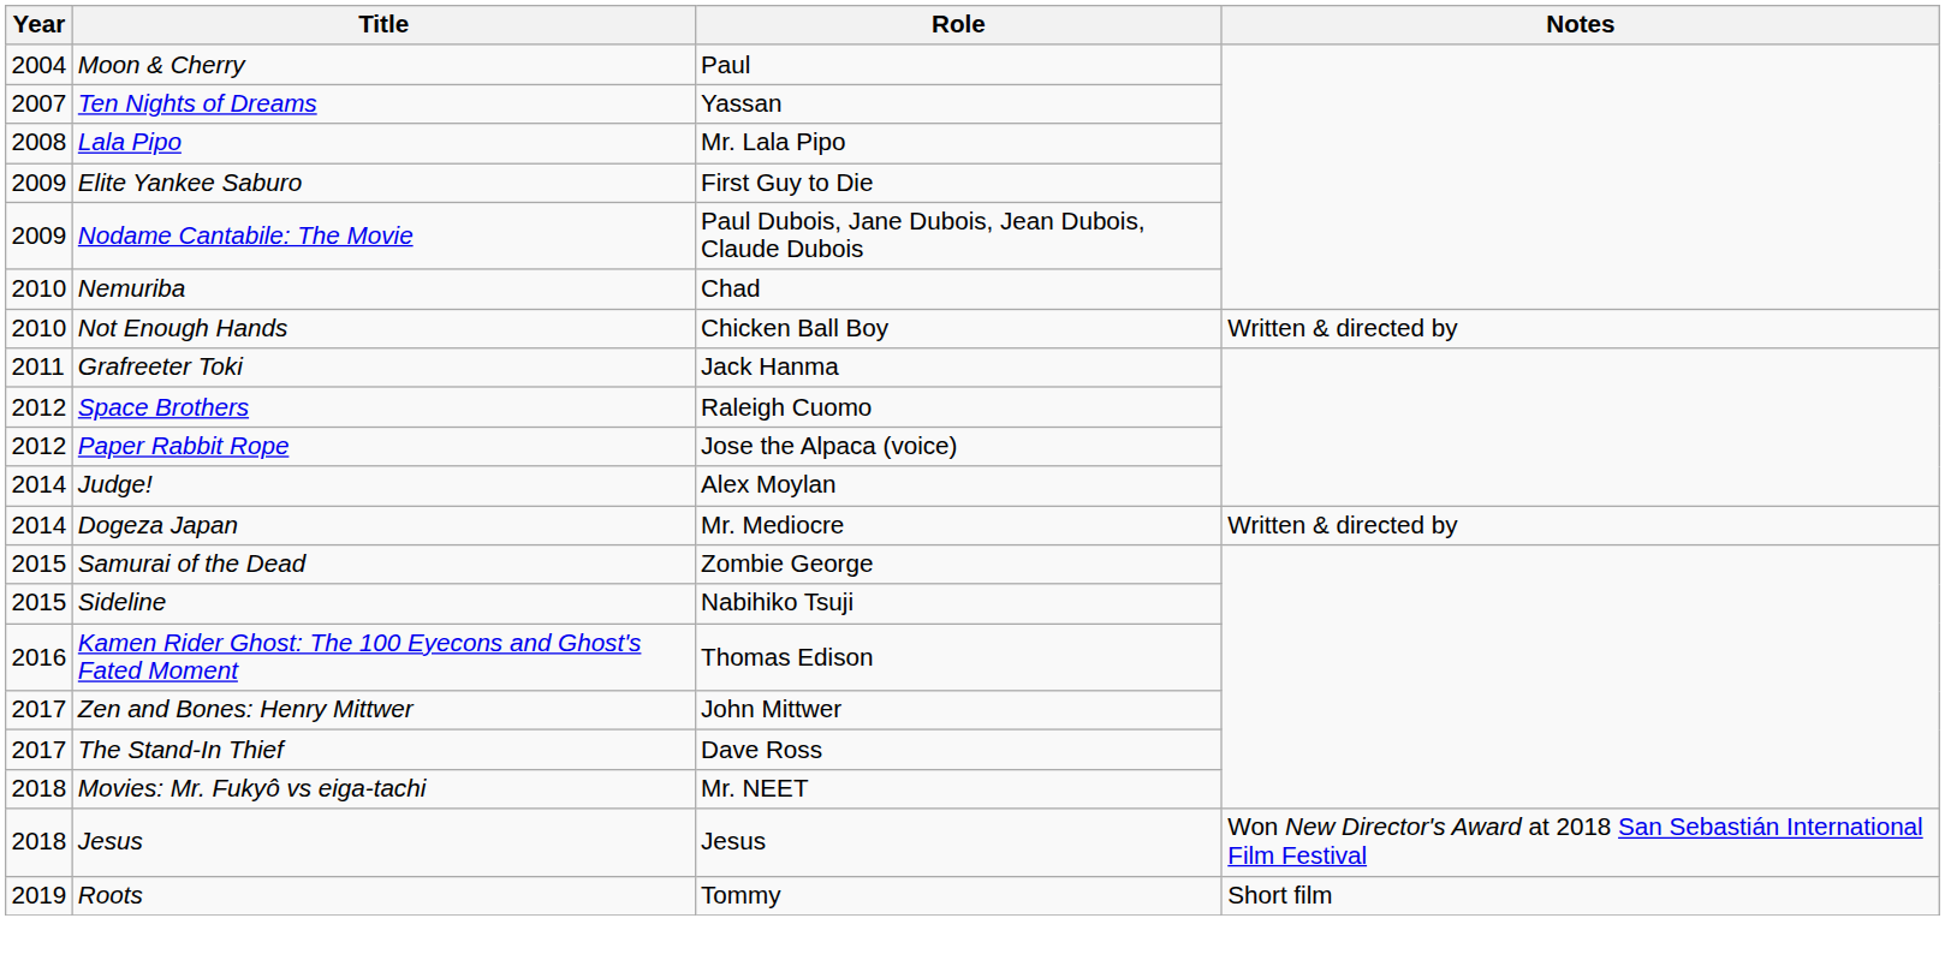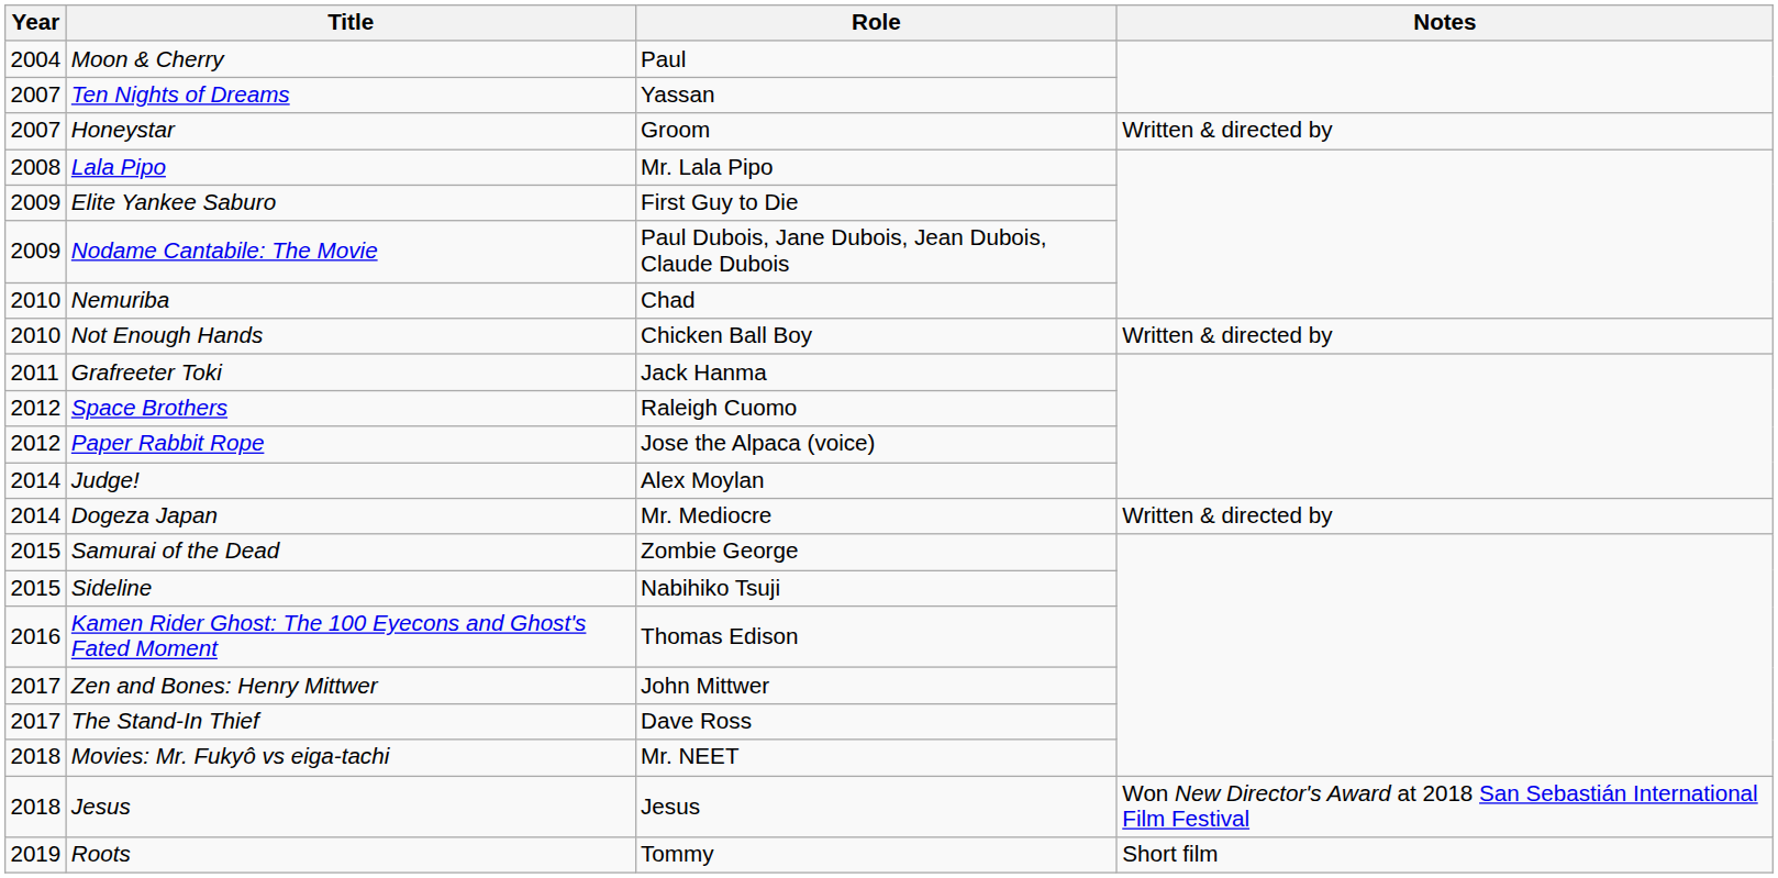+ row: 2007 | Honeystar | Groom | Written & directed by
